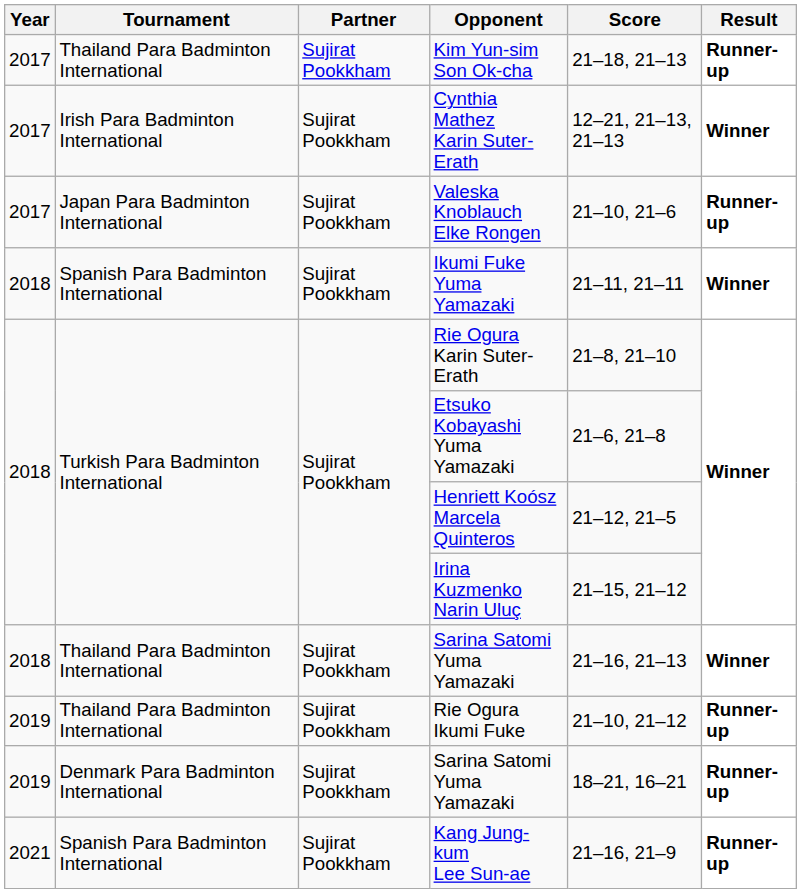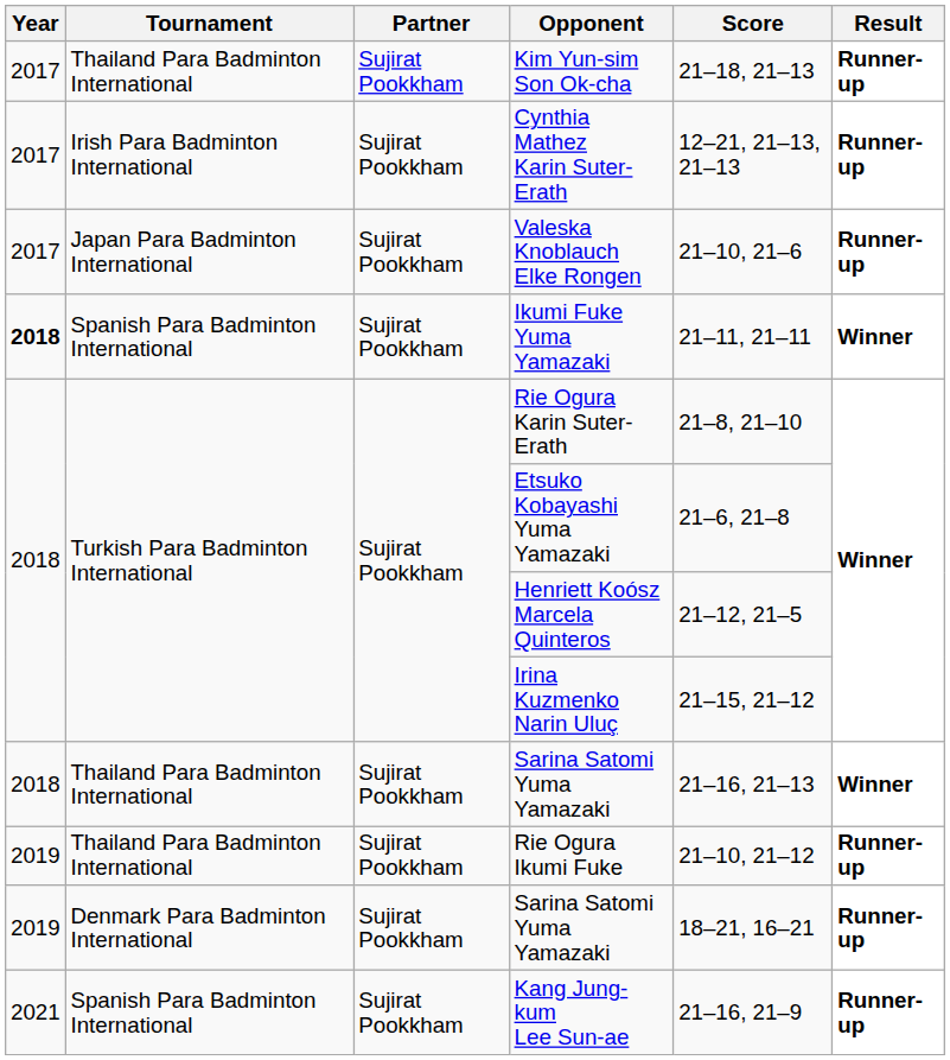Cynthia Mathez Karin Suter-Erath | Result: Winner -> Runner-up
Ikumi Fuke Yuma Yamazaki | Year: normal -> bold
